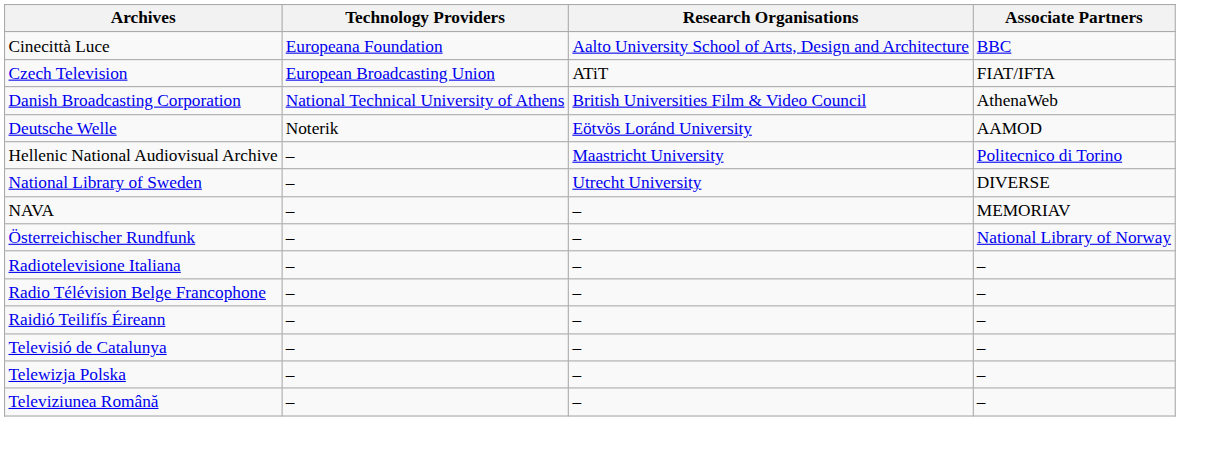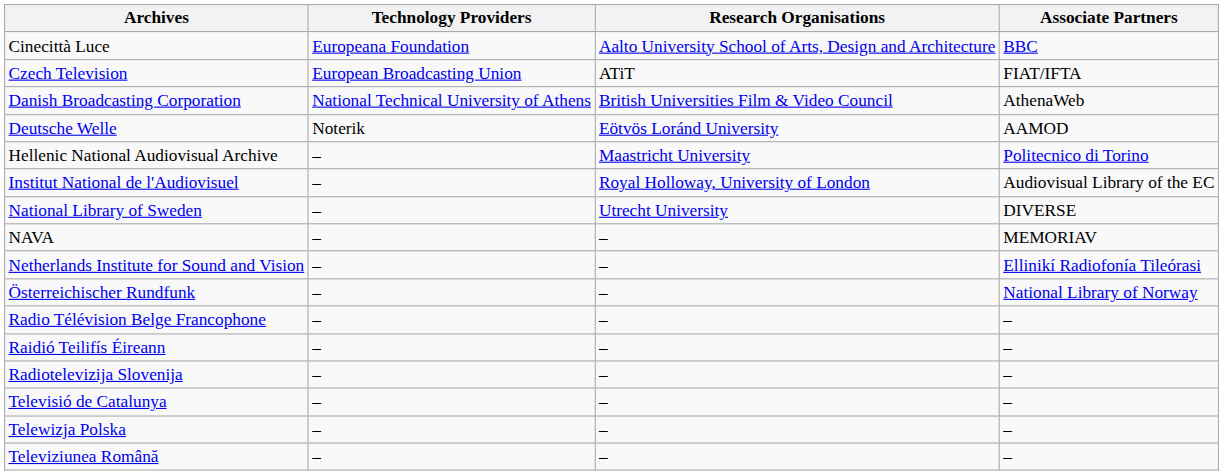+ row: Institut National de l'Audiovisuel | – | Royal Holloway, University of London | Audiovisual Library of the EC
+ row: Netherlands Institute for Sound and Vision | – | – | Ellinikí Radiofonía Tileórasi
- row: Radiotelevisione Italiana | – | – | –
+ row: Radiotelevizija Slovenija | – | – | –
